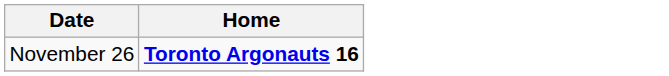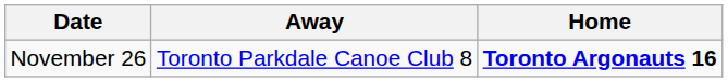+ column: Away | Toronto Parkdale Canoe Club 8
